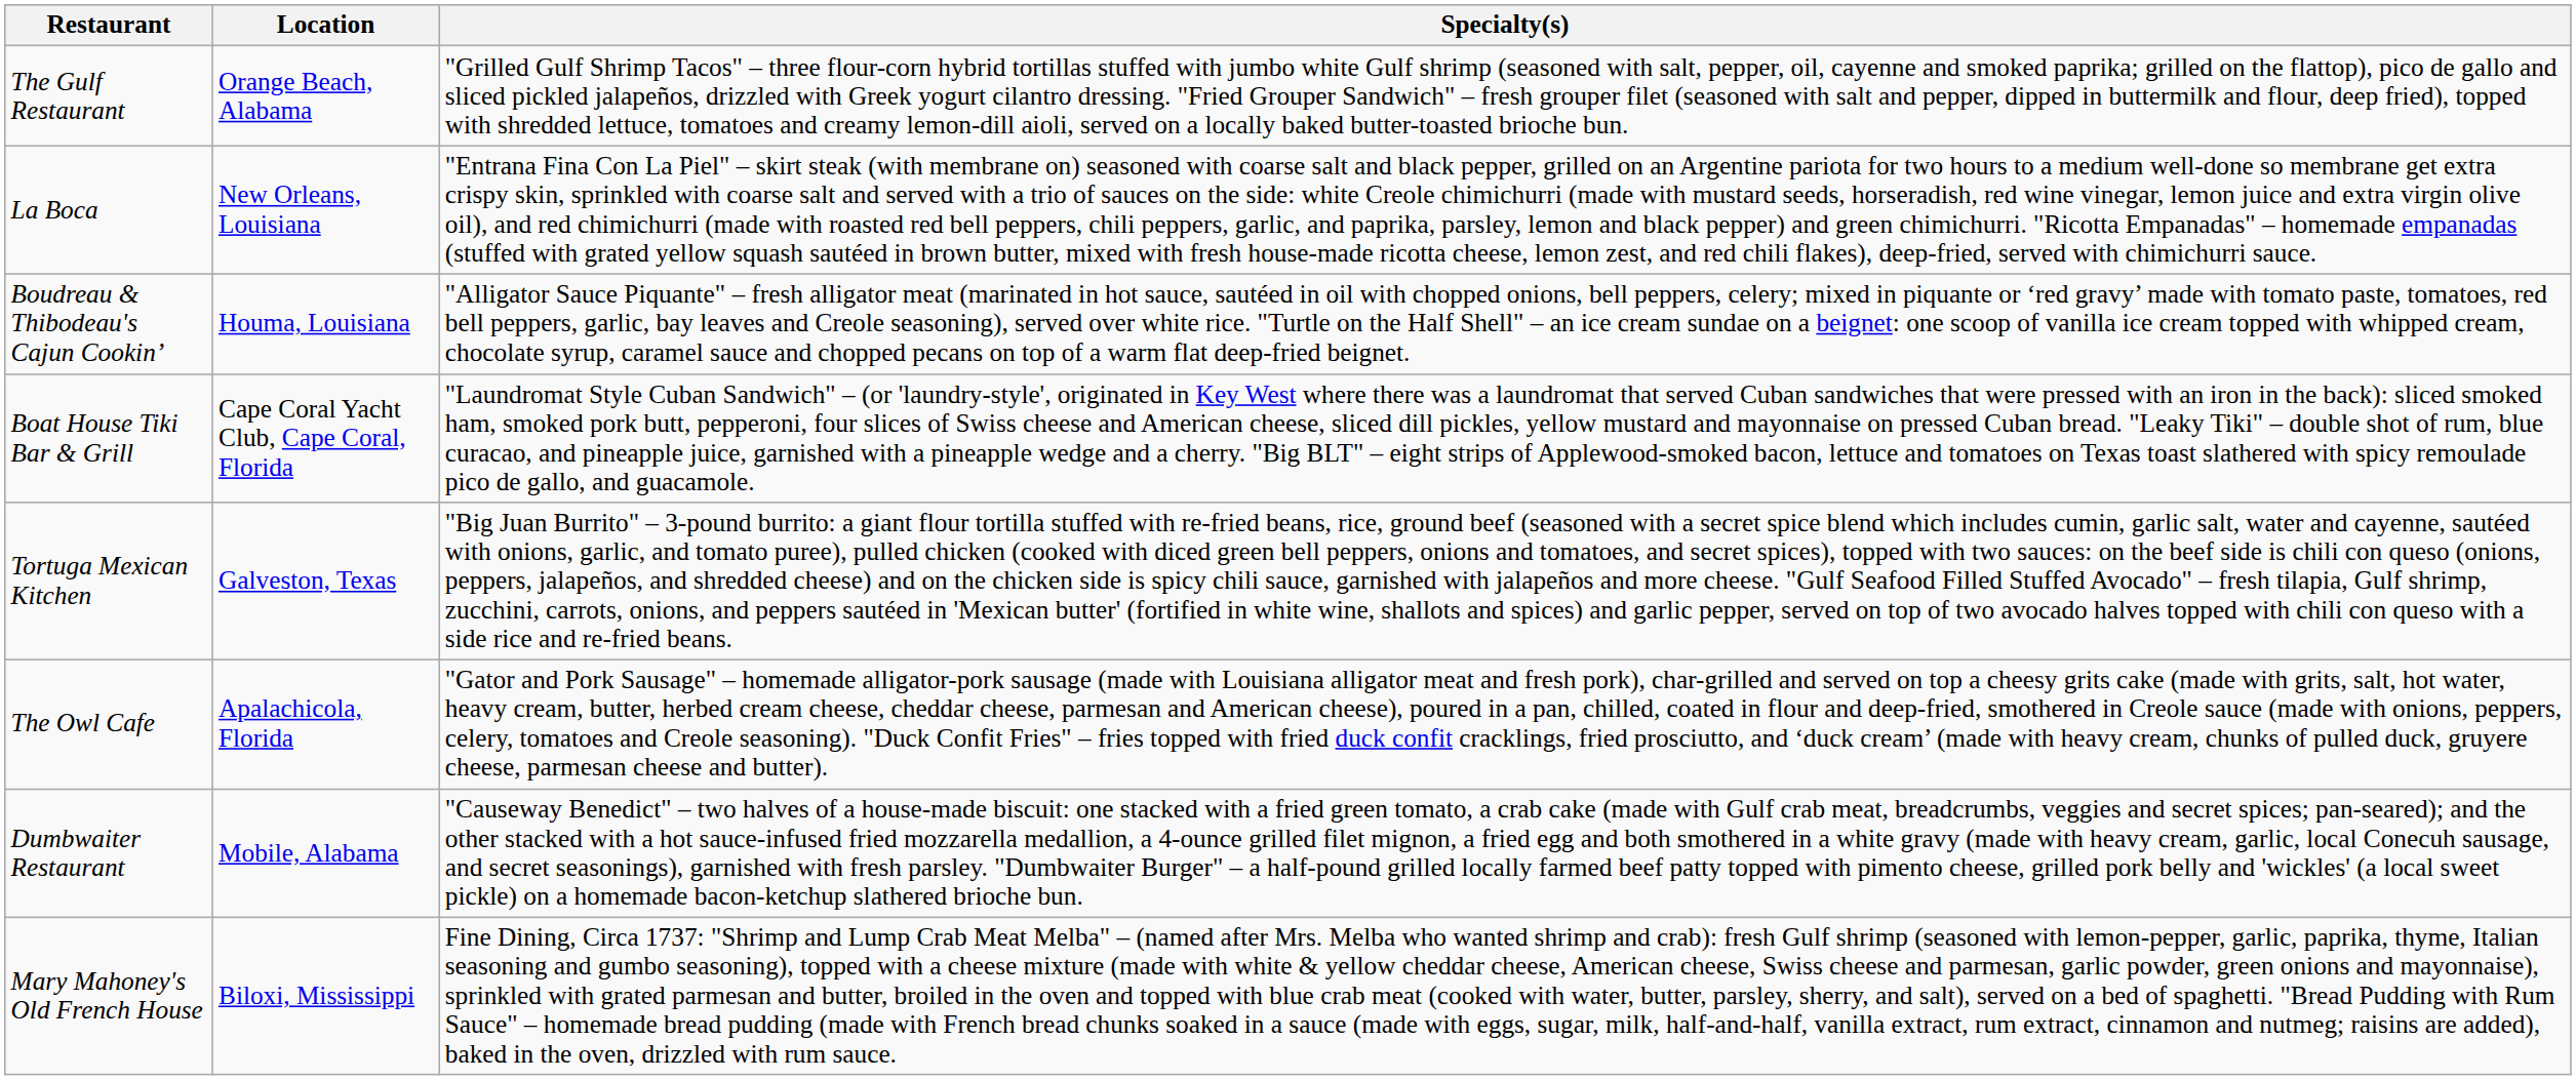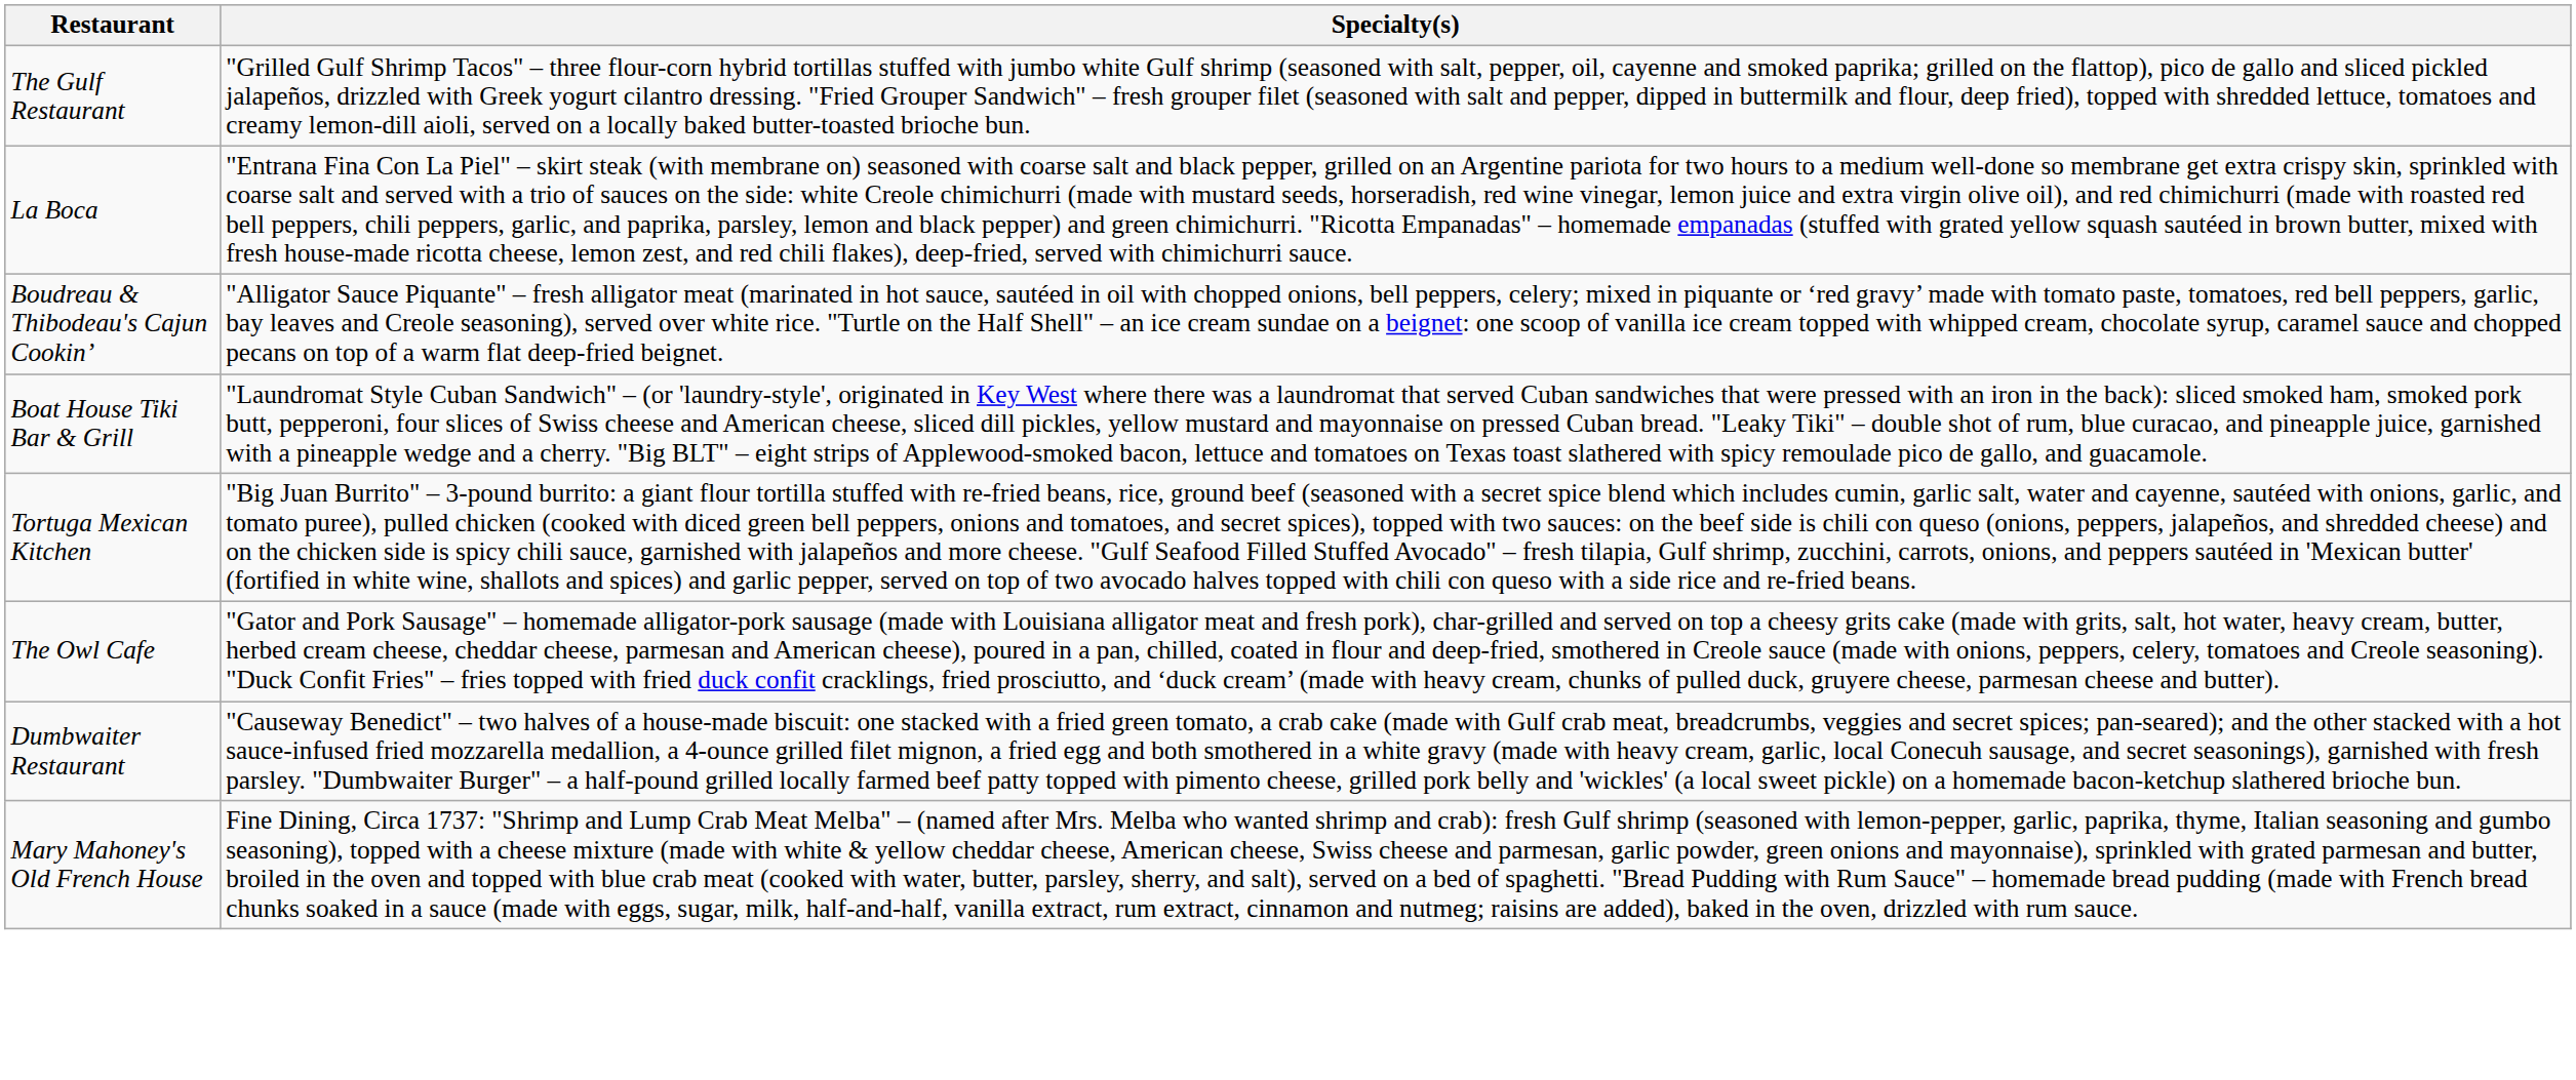- column: Location | Orange Beach, Alabama | New Orleans, Louisiana | Houma, Louisiana | Cape Coral Yacht Club, Cape Coral, Florida | Galveston, Texas | Apalachicola, Florida | Mobile, Alabama | Biloxi, Mississippi
